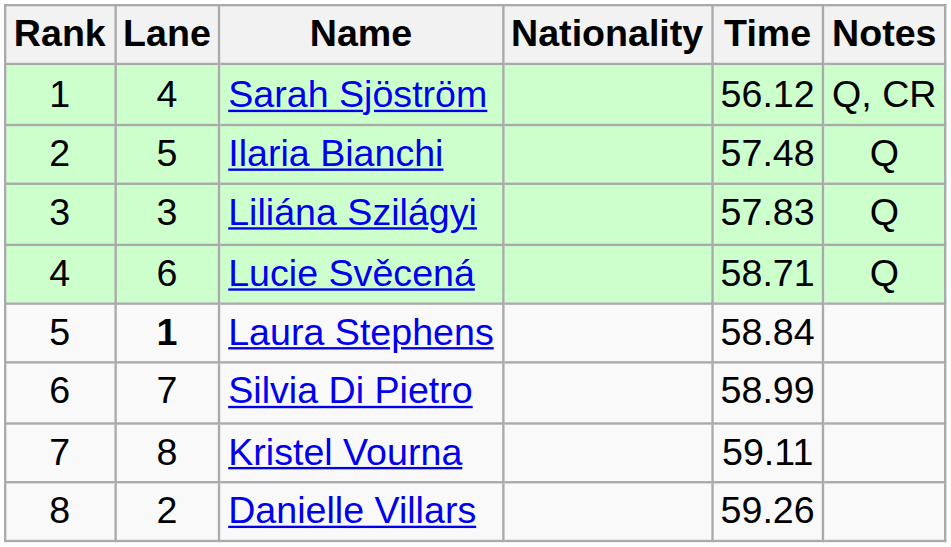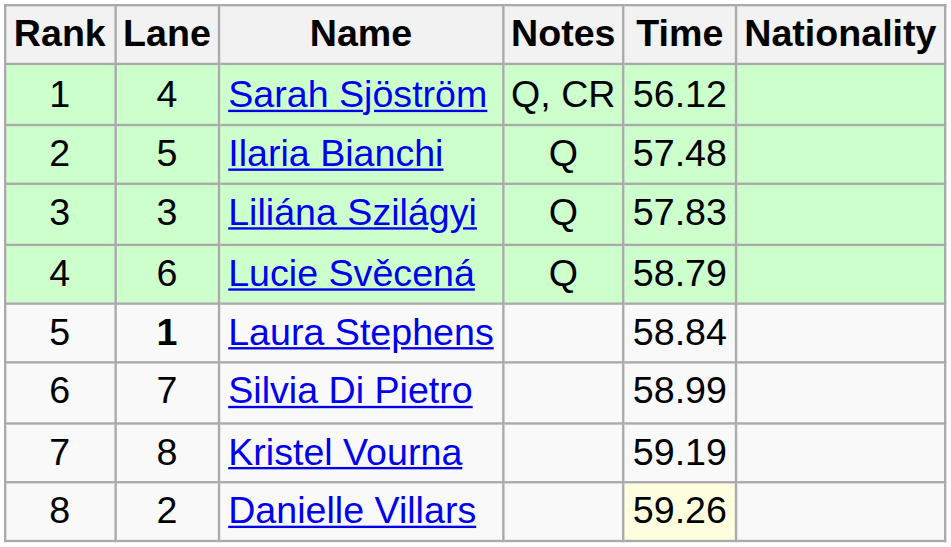columns swapped: Nationality <-> Notes
Lucie Svěcená | Time: 58.71 -> 58.79
Kristel Vourna | Time: 59.11 -> 59.19
Danielle Villars | Time: no background -> lightyellow background
